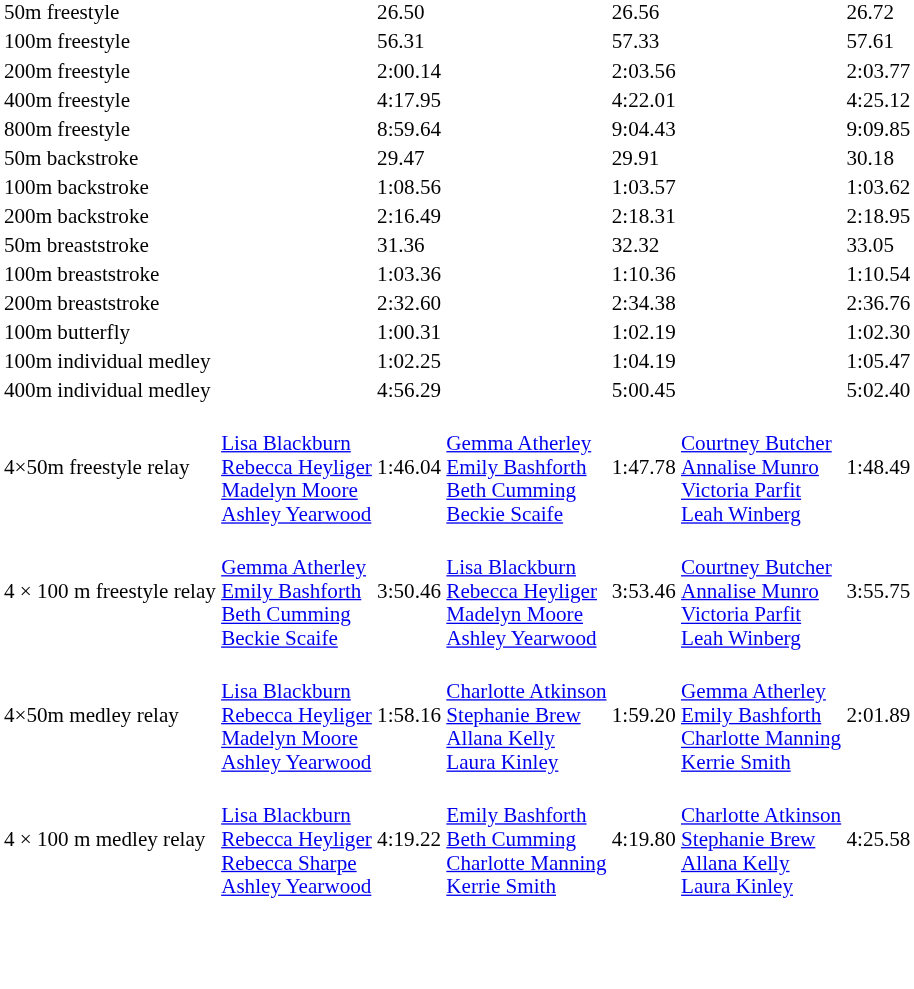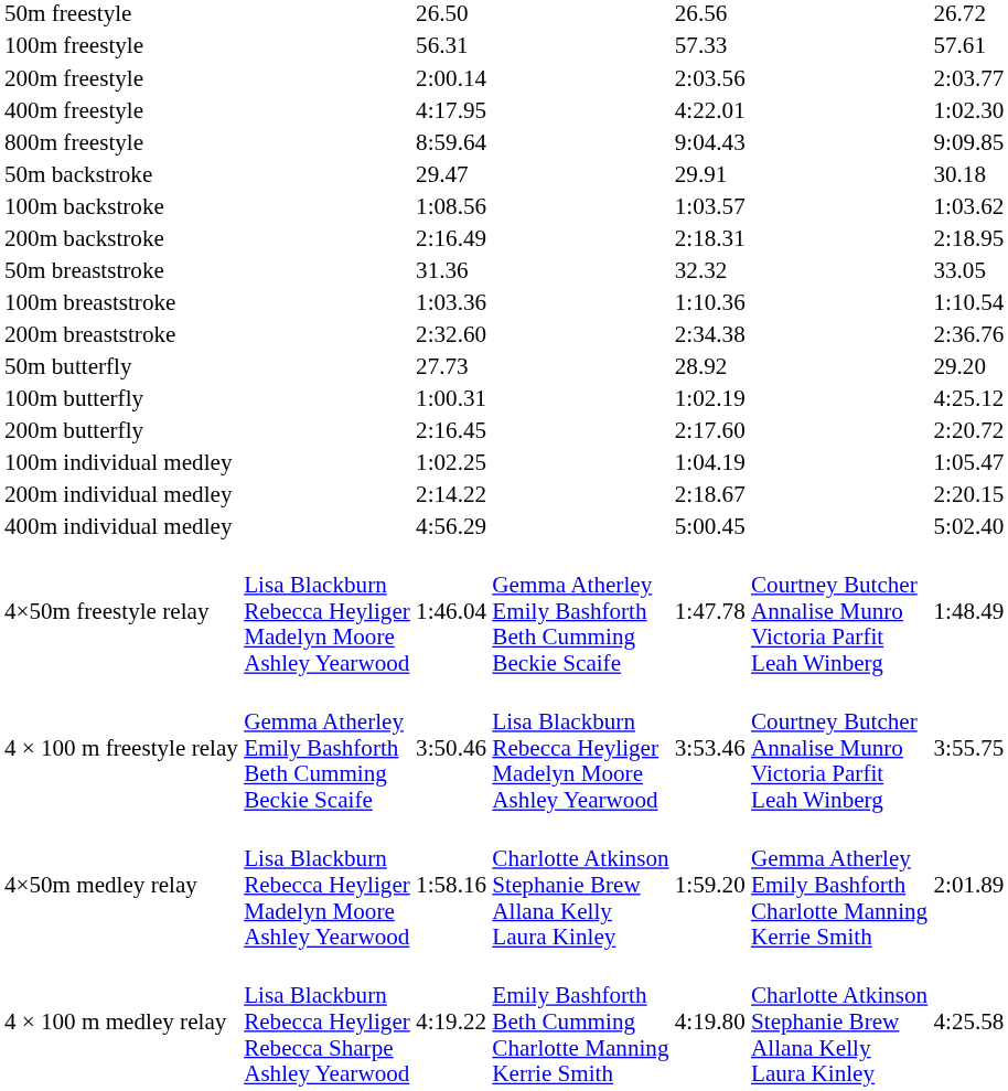400m freestyle | column 7: 4:25.12 -> 1:02.30
+ row: 50m butterfly | 27.73 | 28.92 | 29.20
100m butterfly | column 7: 1:02.30 -> 4:25.12
+ row: 200m butterfly | 2:16.45 | 2:17.60 | 2:20.72
+ row: 200m individual medley | 2:14.22 | 2:18.67 | 2:20.15
